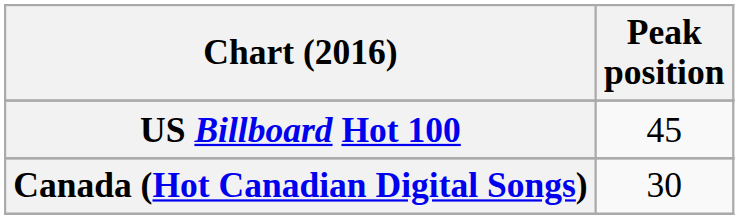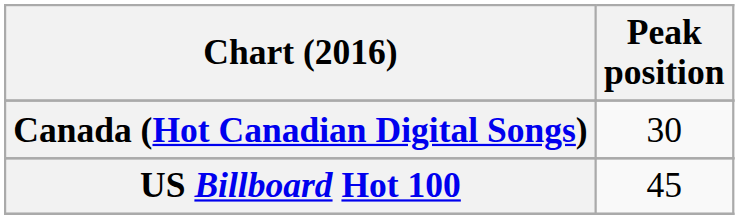rows swapped: Canada (Hot Canadian Digital Songs) <-> US Billboard Hot 100
